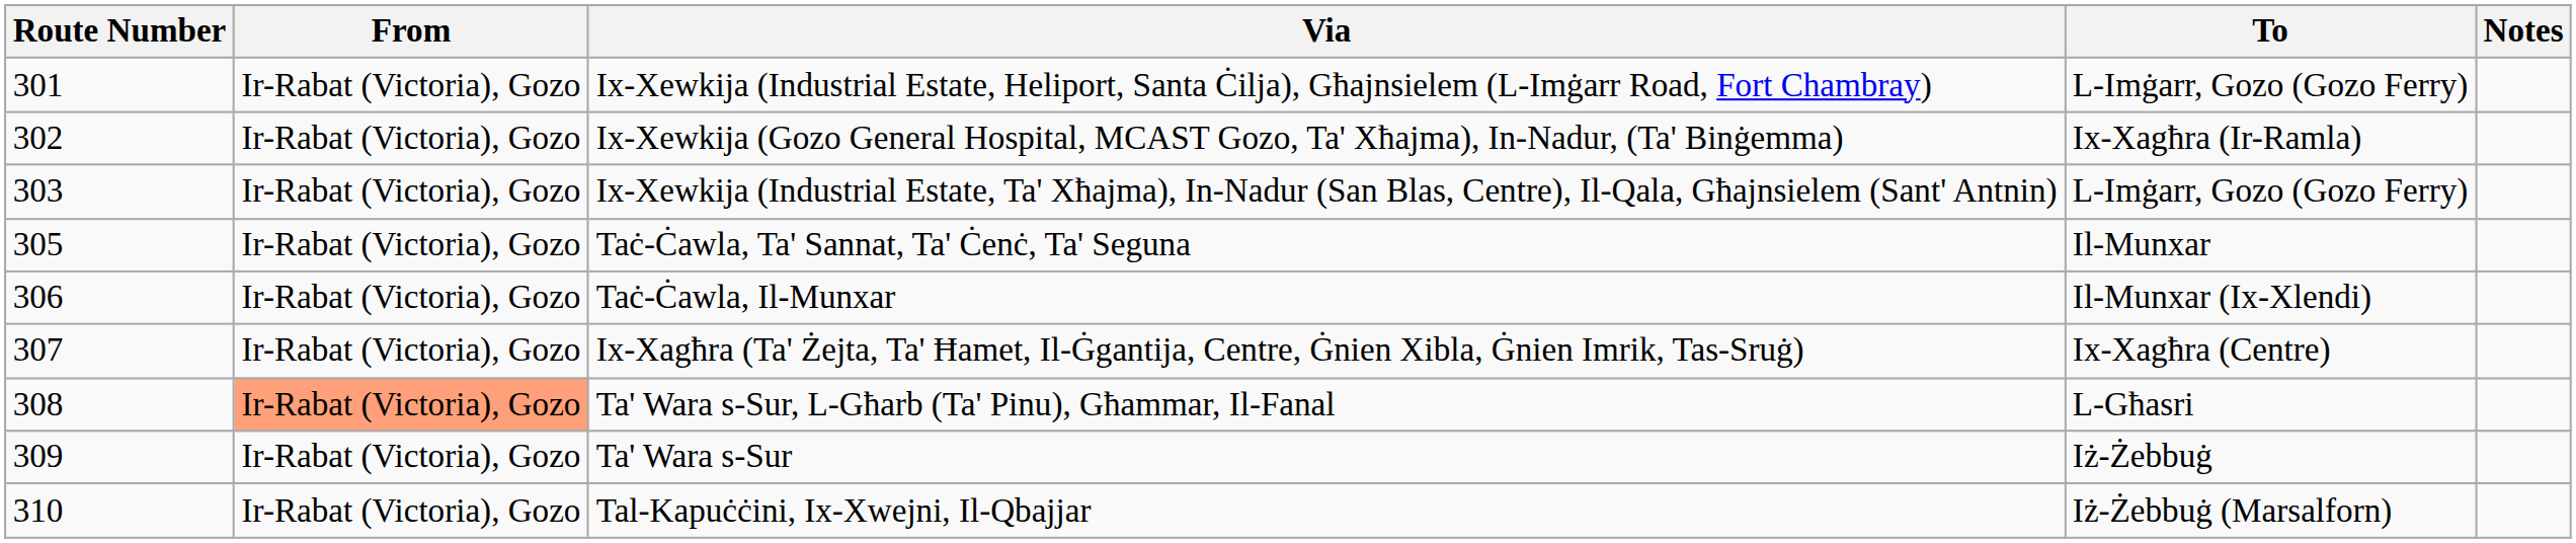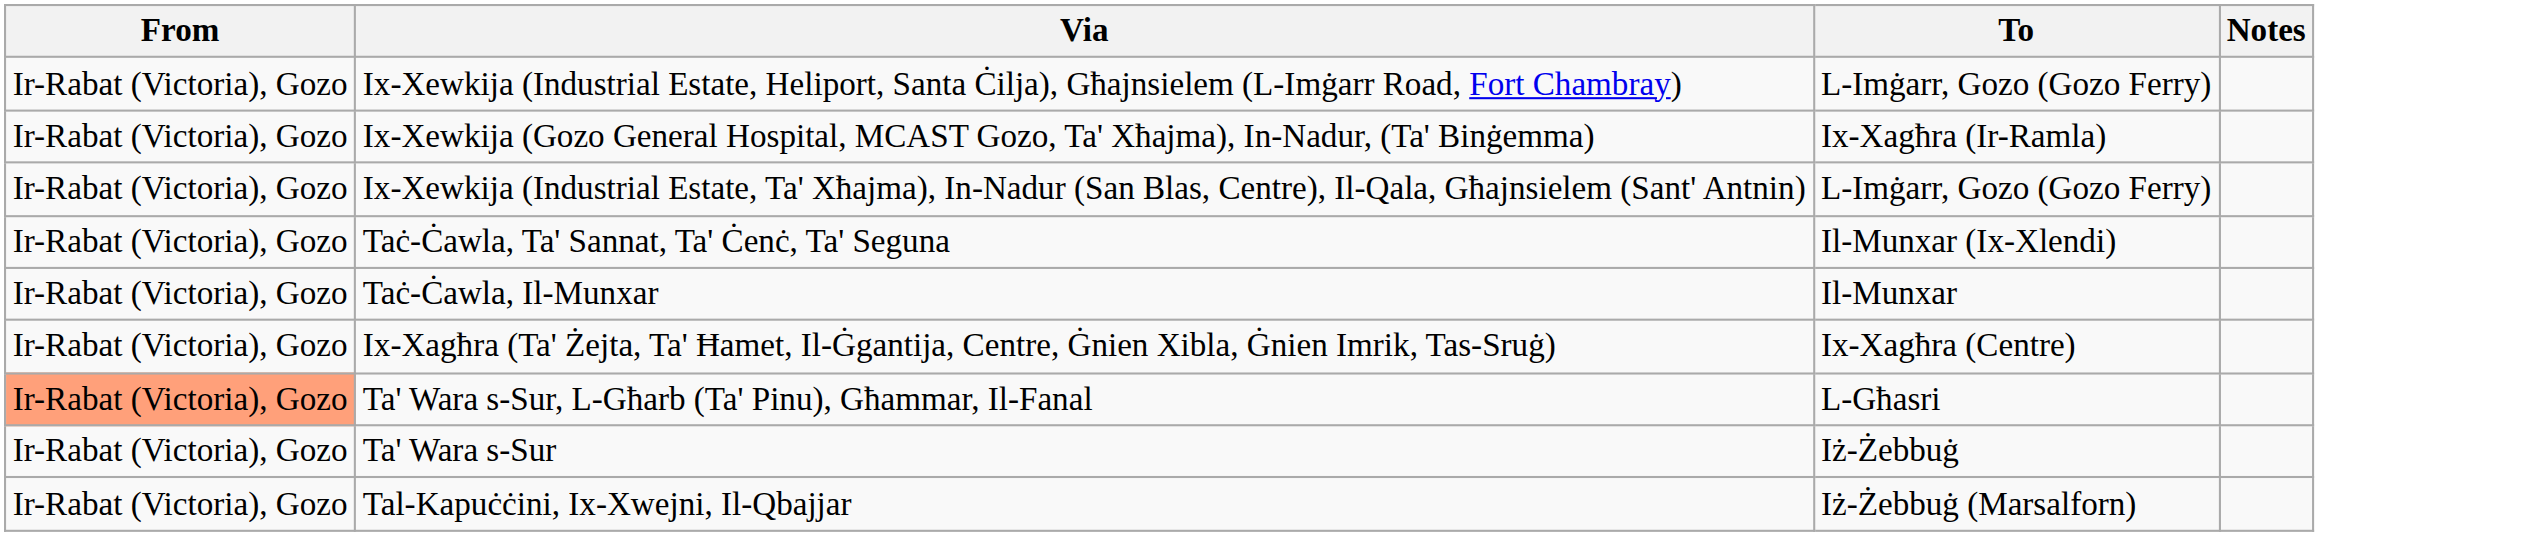- column: Route Number | 301 | 302 | 303 | 305 | 306 | 307 | 308 | 309 | 310
Taċ-Ċawla, Ta' Sannat, Ta' Ċenċ, Ta' Seguna | To: Il-Munxar -> Il-Munxar (Ix-Xlendi)
Taċ-Ċawla, Il-Munxar | To: Il-Munxar (Ix-Xlendi) -> Il-Munxar
